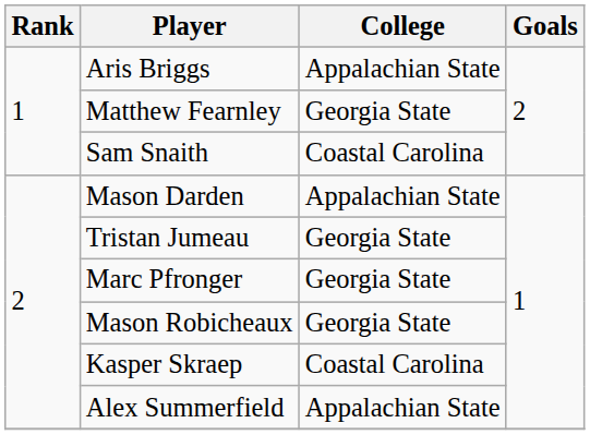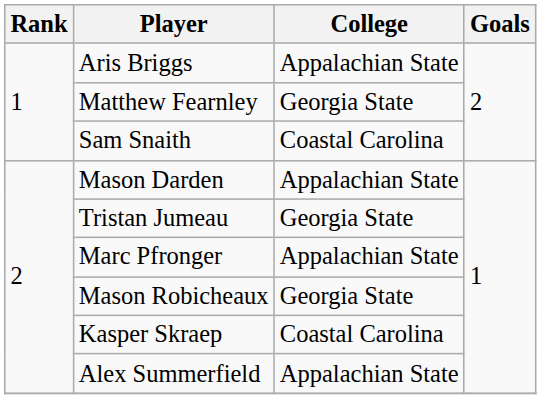Marc Pfronger | College: Georgia State -> Appalachian State
